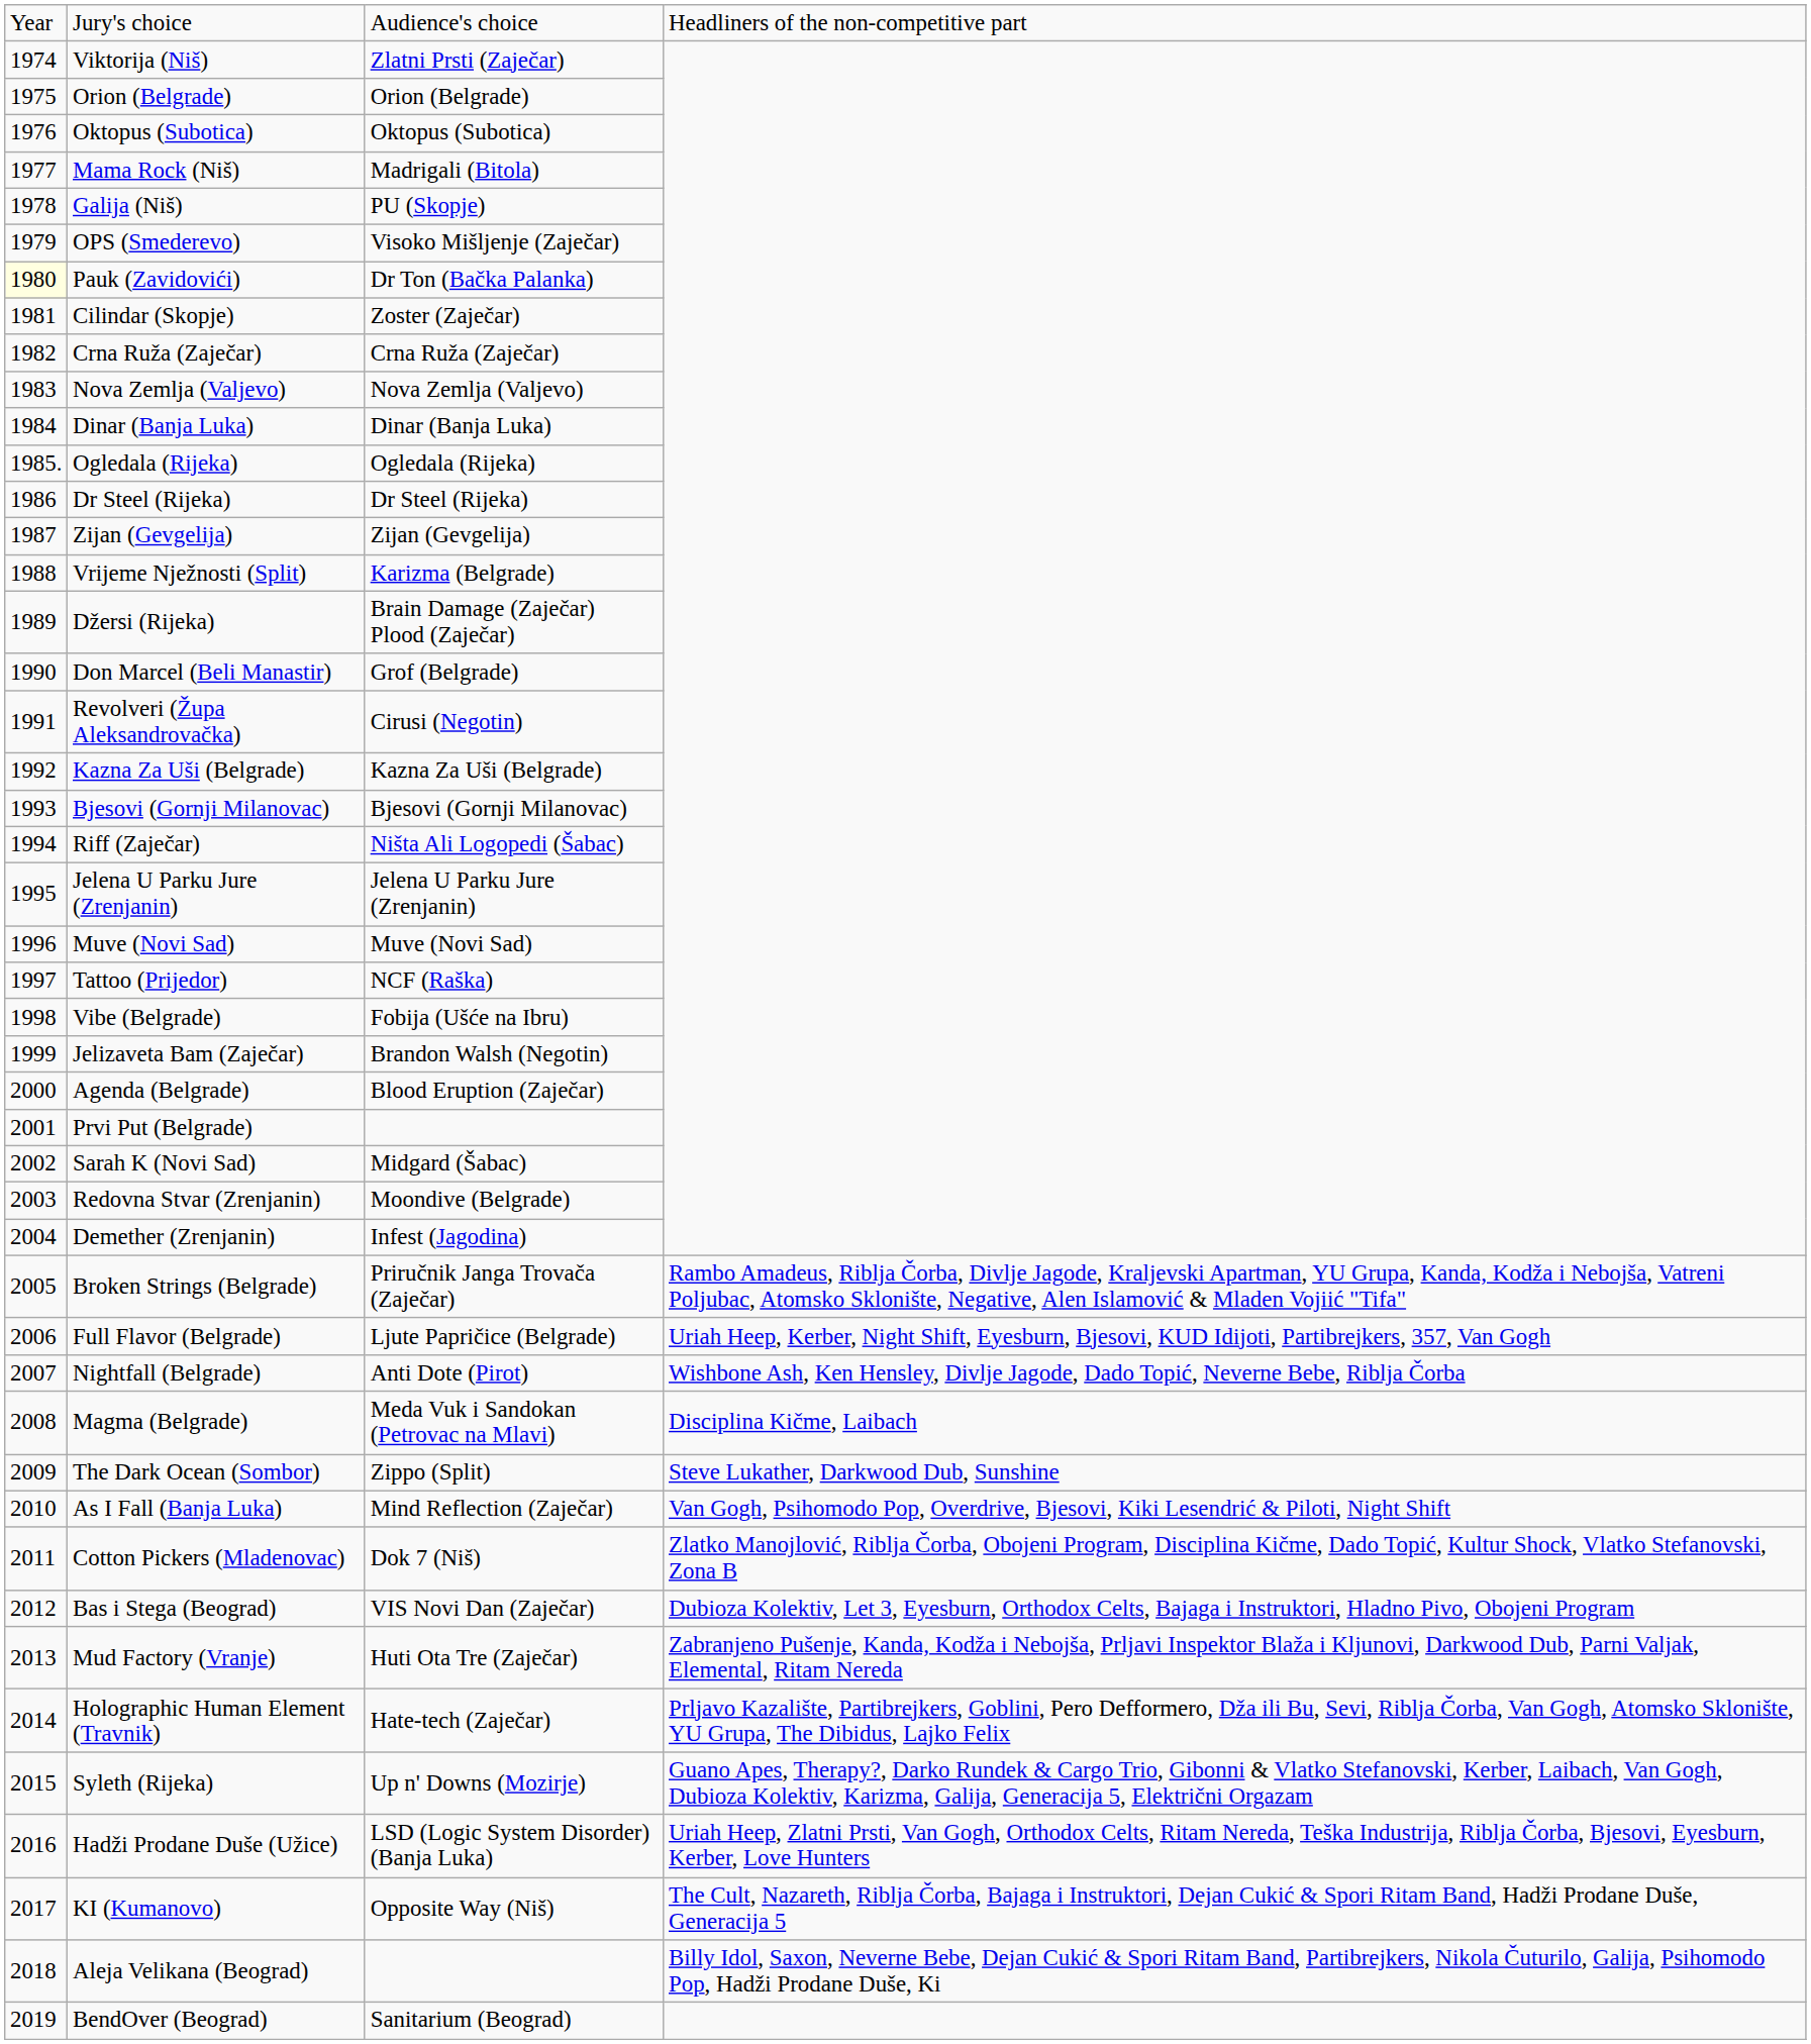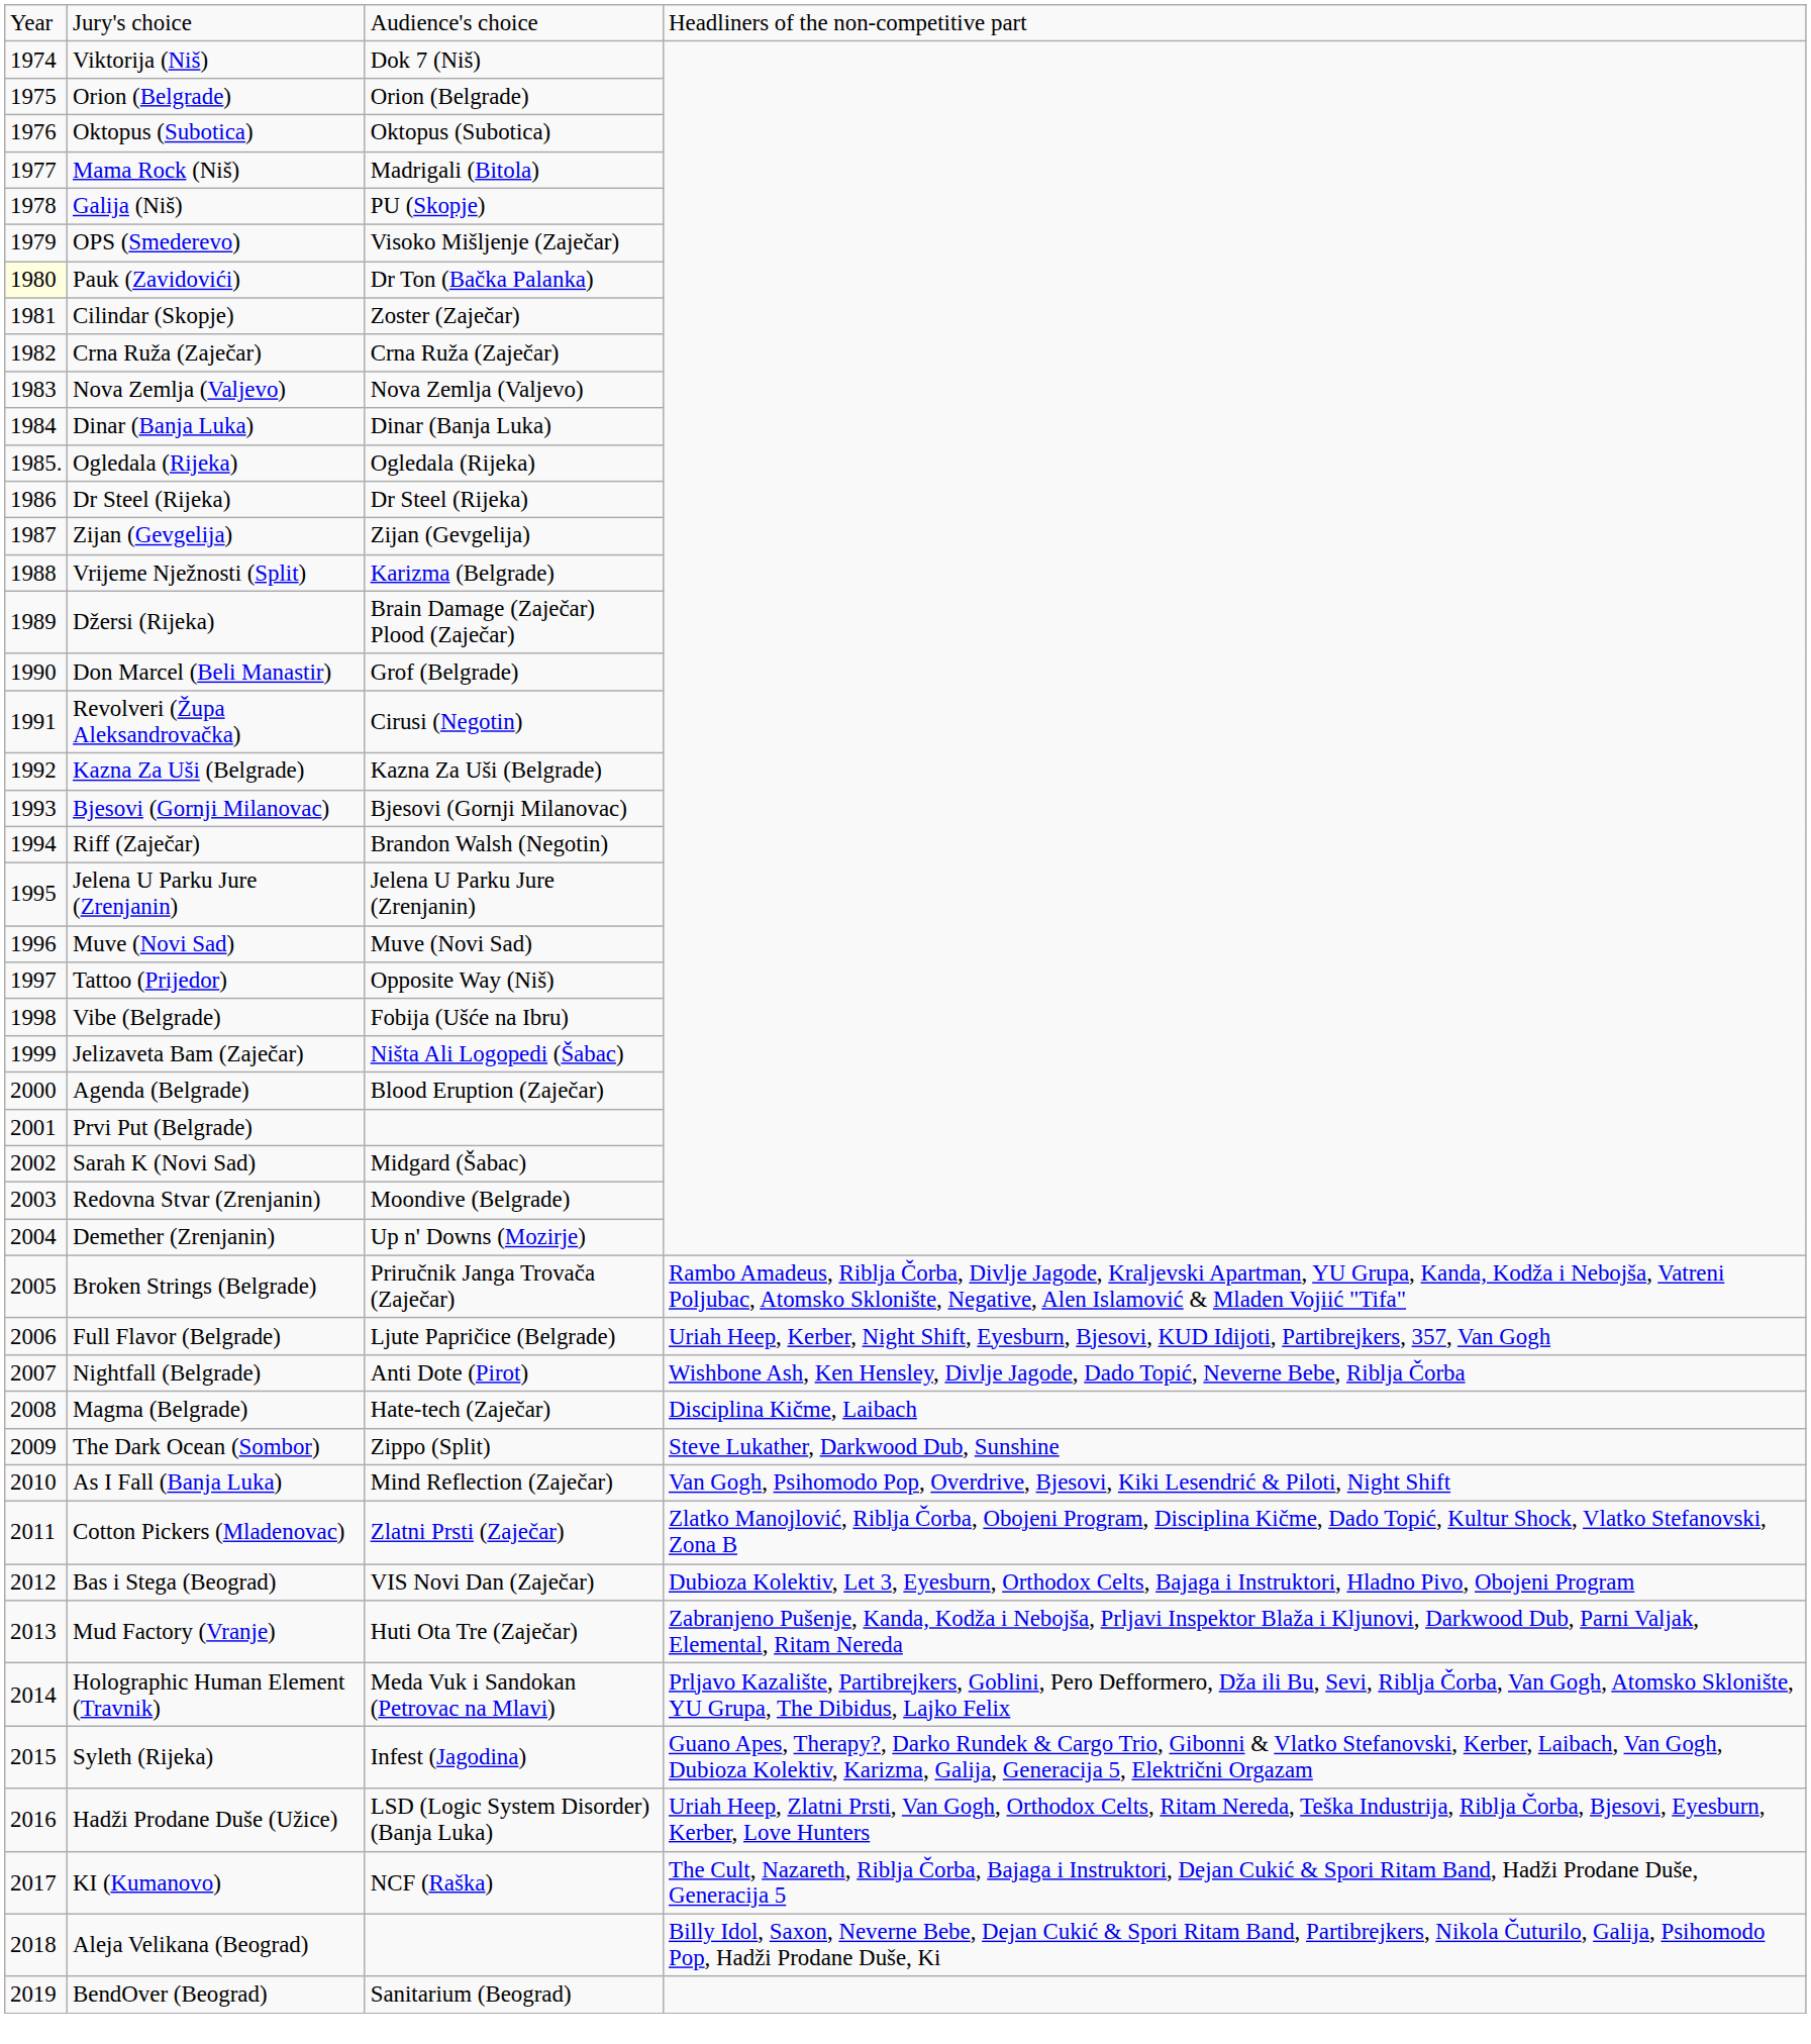Viktorija (Niš) | column 3: Zlatni Prsti (Zaječar) -> Dok 7 (Niš)
Riff (Zaječar) | column 3: Ništa Ali Logopedi (Šabac) -> Brandon Walsh (Negotin)
Tattoo (Prijedor) | column 3: NCF (Raška) -> Opposite Way (Niš)
Jelizaveta Bam (Zaječar) | column 3: Brandon Walsh (Negotin) -> Ništa Ali Logopedi (Šabac)
Demether (Zrenjanin) | column 3: Infest (Jagodina) -> Up n' Downs (Mozirje)
Magma (Belgrade) | column 3: Meda Vuk i Sandokan (Petrovac na Mlavi) -> Hate-tech (Zaječar)
Cotton Pickers (Mladenovac) | column 3: Dok 7 (Niš) -> Zlatni Prsti (Zaječar)
Holographic Human Element (Travnik) | column 3: Hate-tech (Zaječar) -> Meda Vuk i Sandokan (Petrovac na Mlavi)
Syleth (Rijeka) | column 3: Up n' Downs (Mozirje) -> Infest (Jagodina)
KI (Kumanovo) | column 3: Opposite Way (Niš) -> NCF (Raška)
